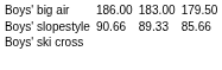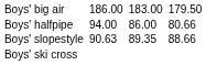+ row: Boys' halfpipe | 94.00 | 86.00 | 80.66
Boys' slopestyle | column 3: 90.66 -> 90.63
Boys' slopestyle | column 5: 89.33 -> 89.35
Boys' slopestyle | column 7: 85.66 -> 88.66
